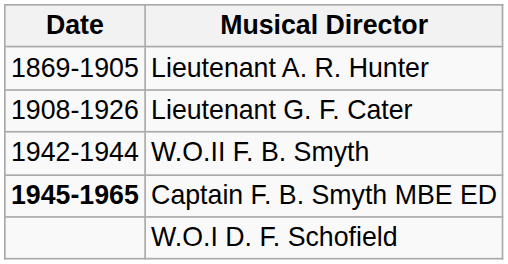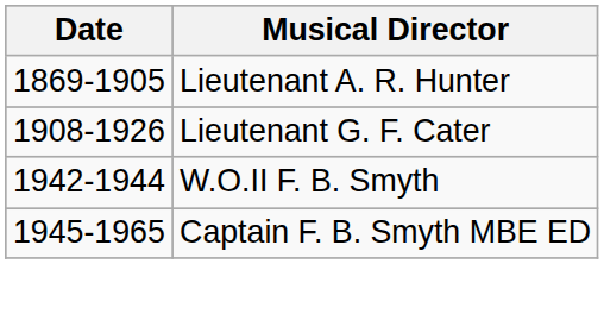Captain F. B. Smyth MBE ED | Date: bold -> normal
- row: W.O.I D. F. Schofield
